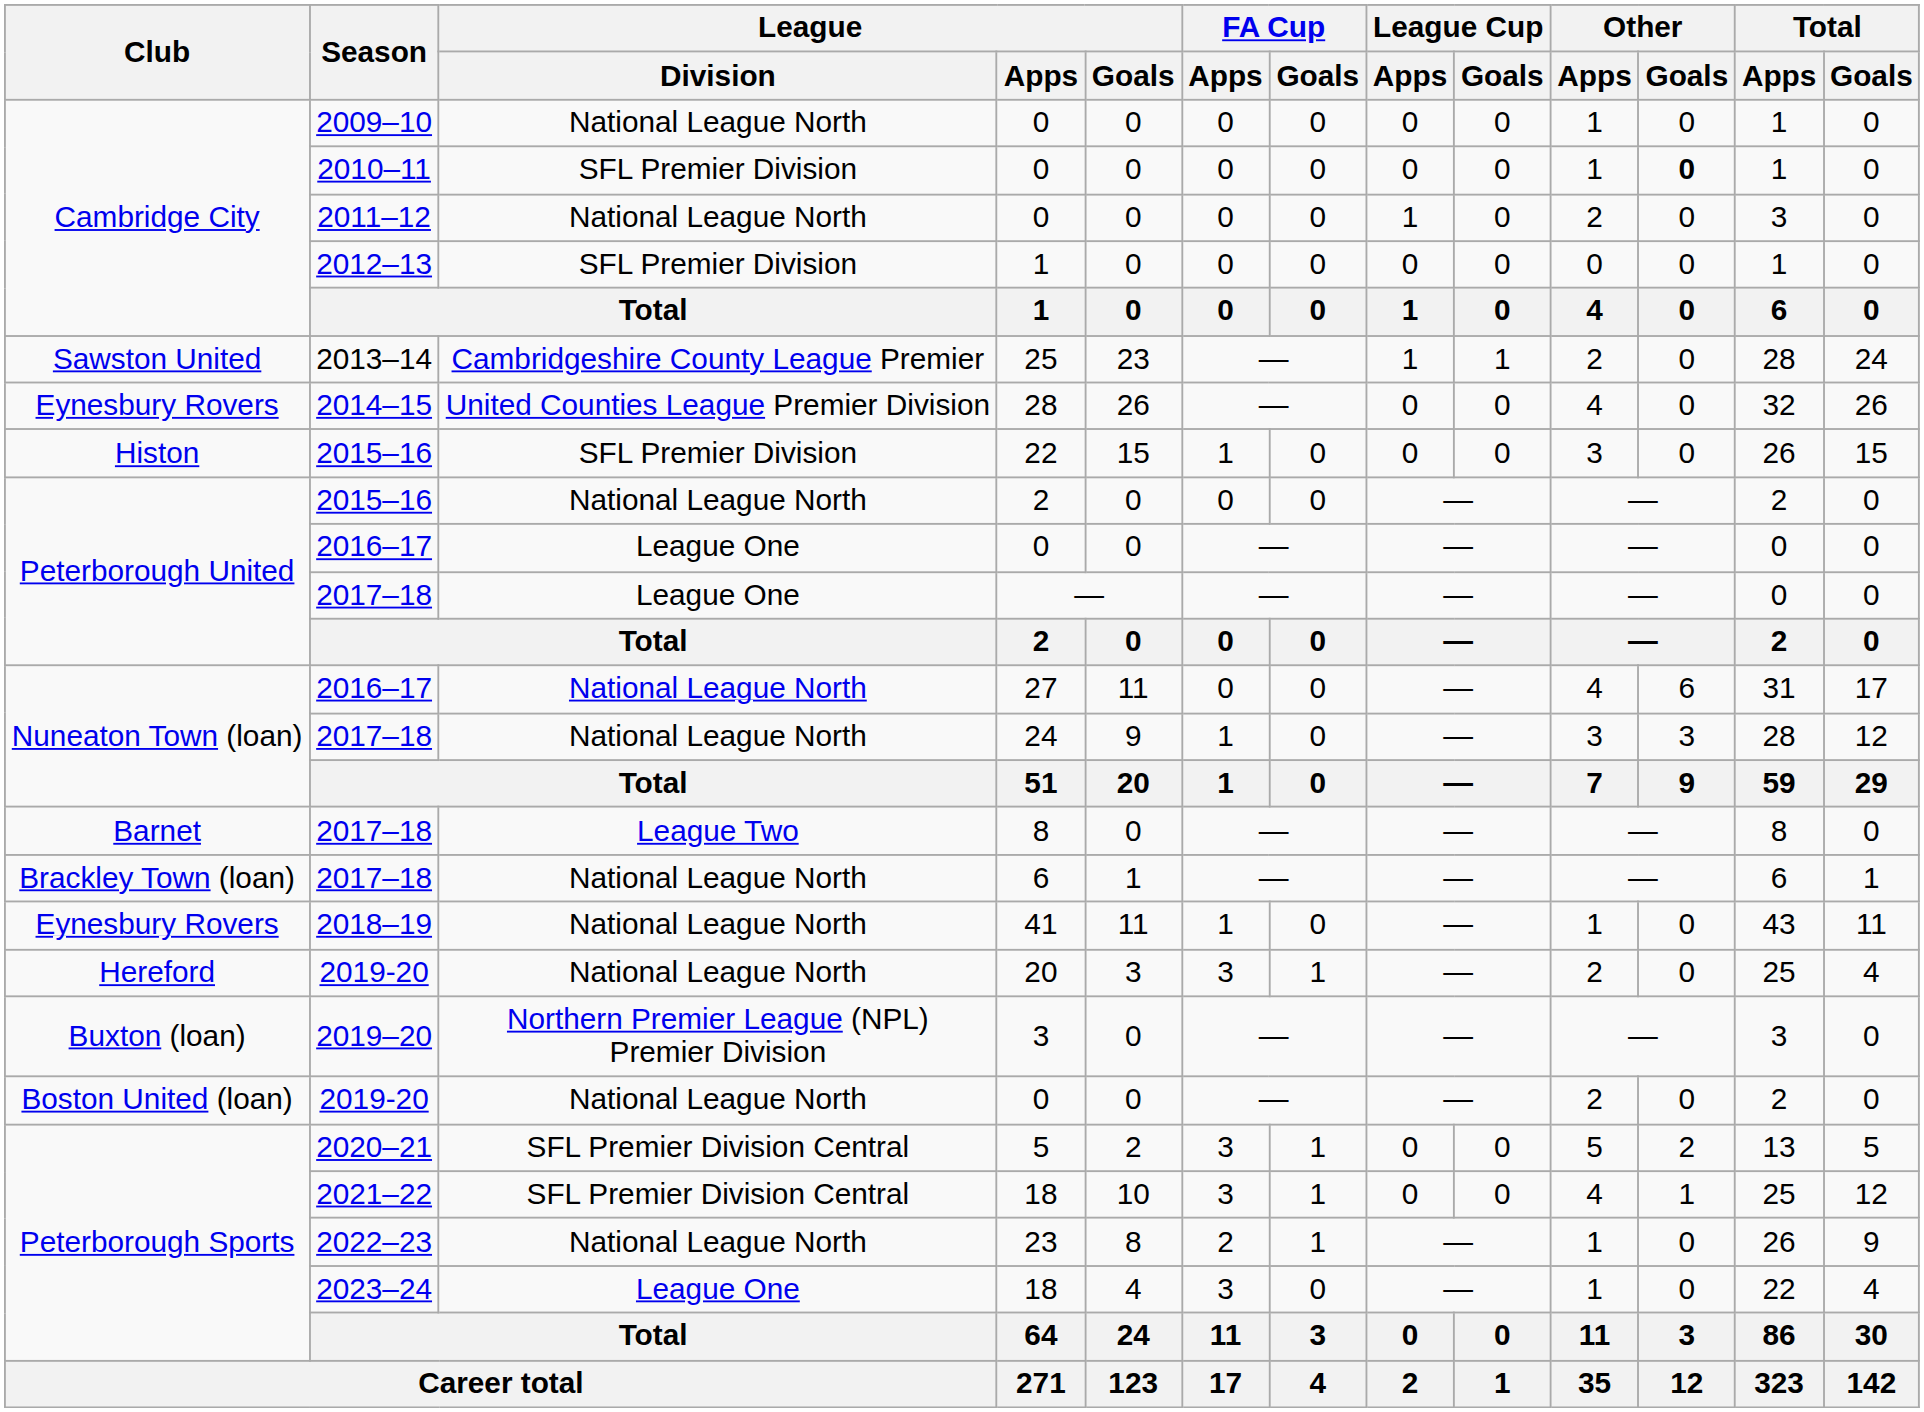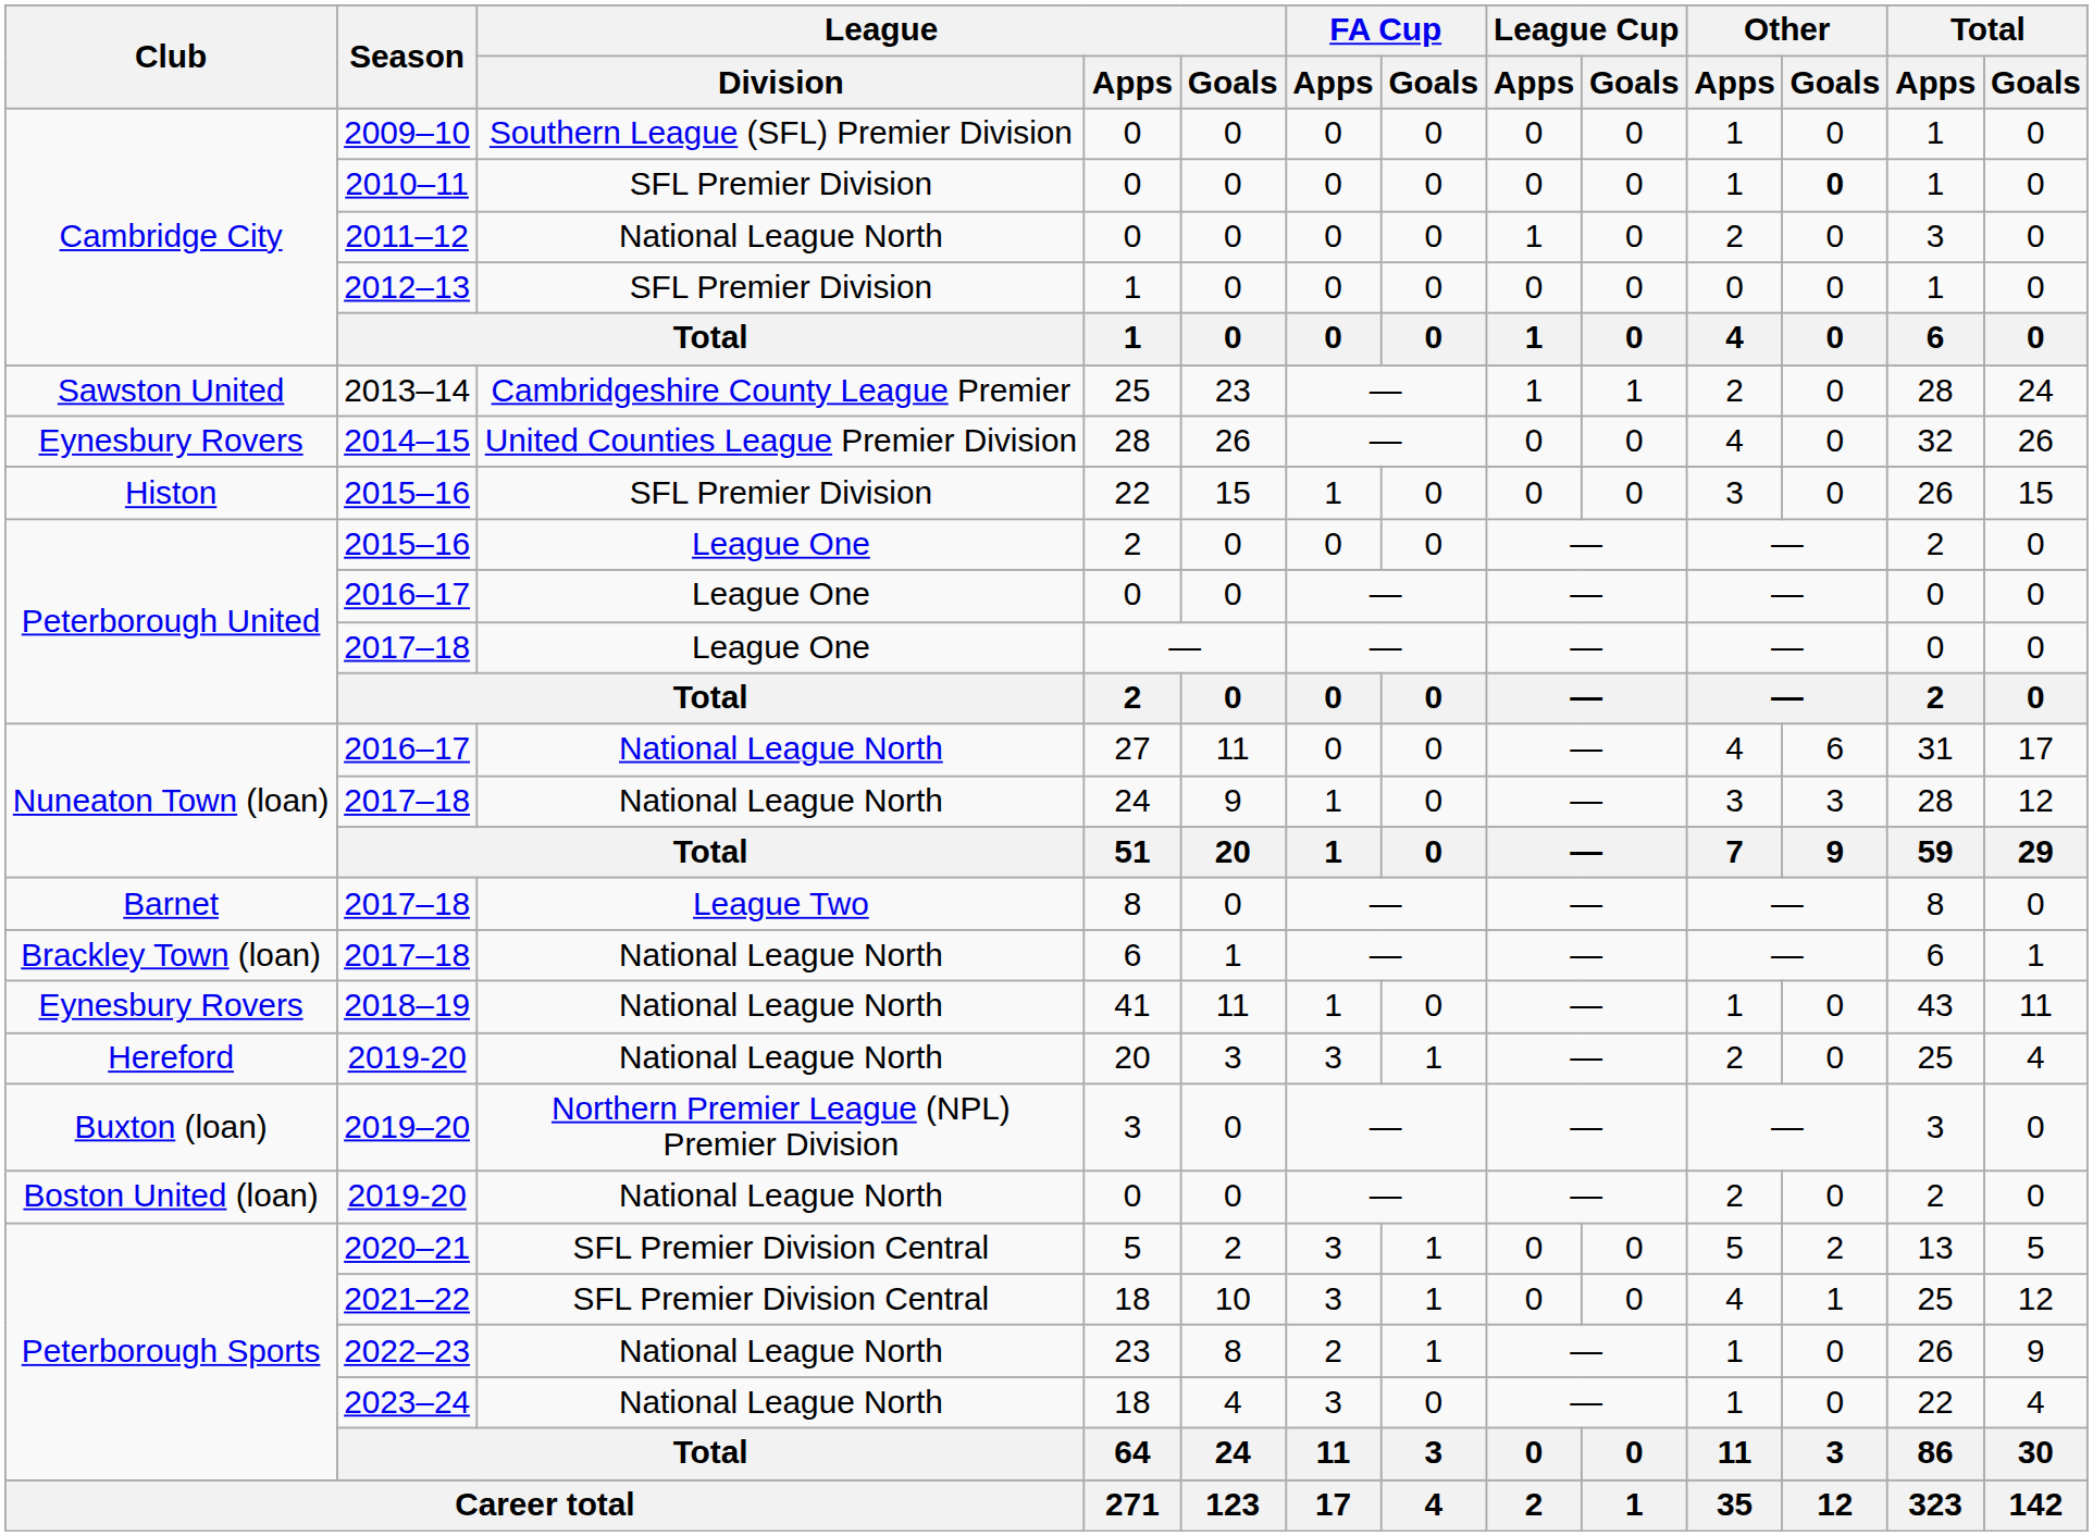2009–10 / 0 | League / Division: National League North -> Southern League (SFL) Premier Division
2015–16 / 2 | League / Division: National League North -> League One
2023–24 / 18 | League / Division: League One -> National League North
